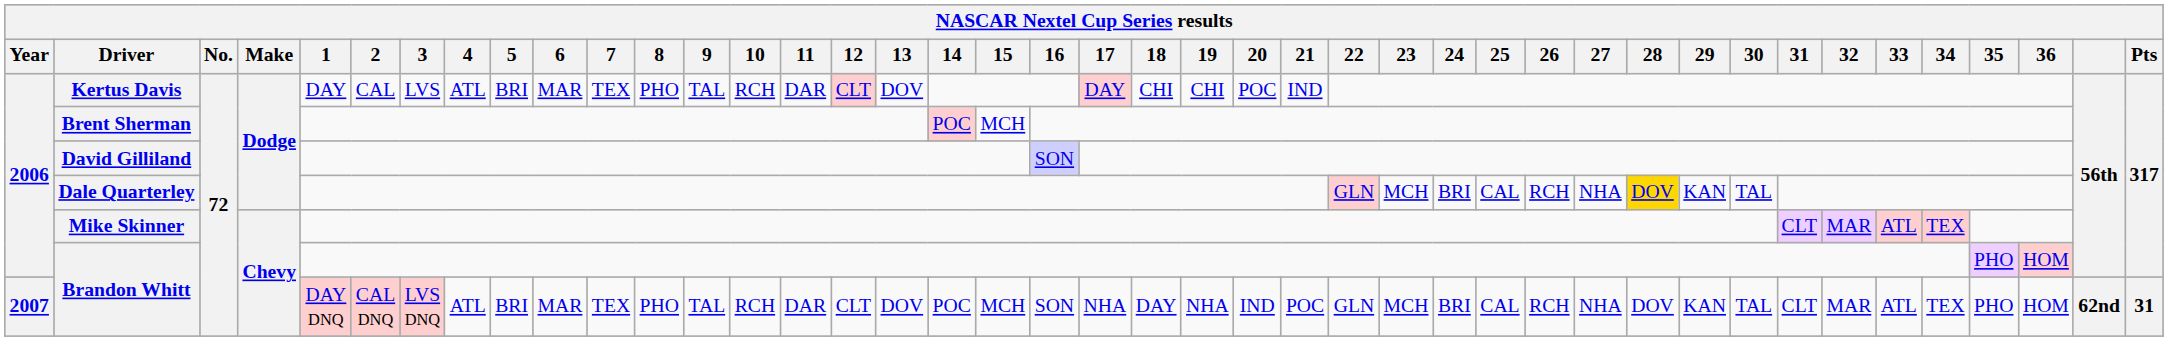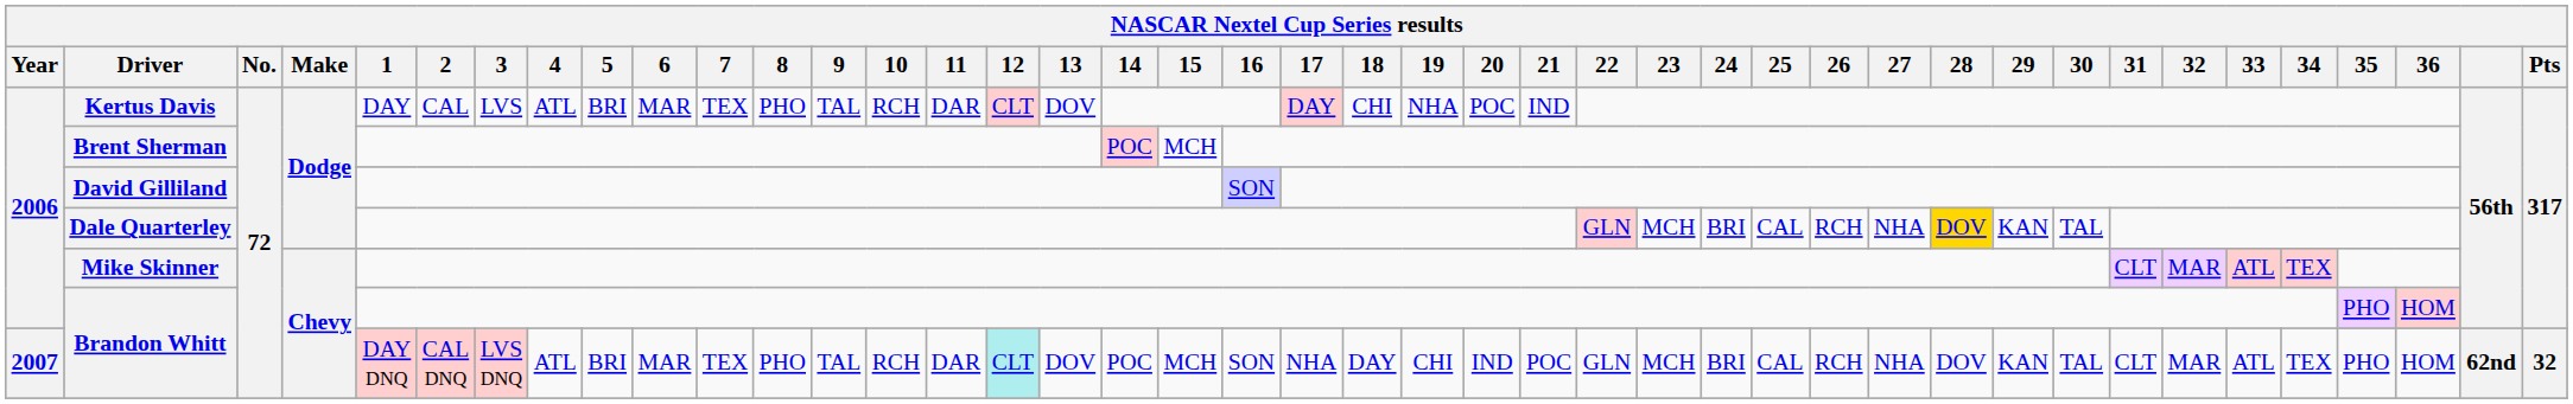Kertus Davis | 19: CHI -> NHA
2007 / Brandon Whitt | 12: no background -> paleturquoise background
2007 / Brandon Whitt | 19: NHA -> CHI
2007 / Brandon Whitt | Pts: 31 -> 32
